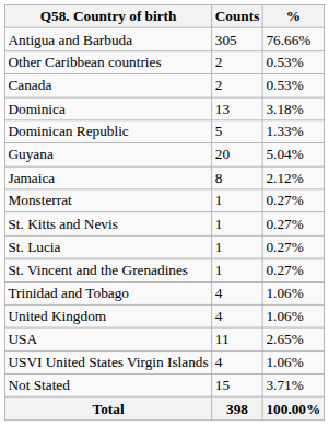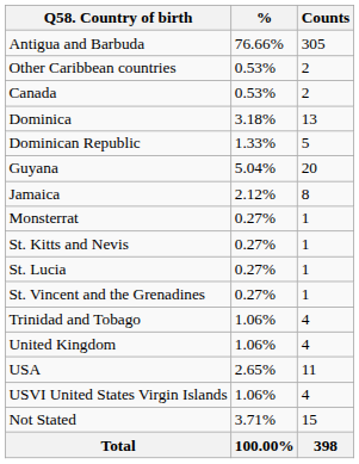columns swapped: Counts <-> %
